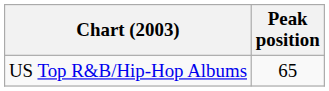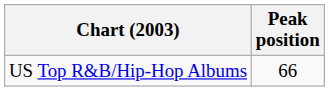US Top R&B/Hip-Hop Albums | Peak position: 65 -> 66
